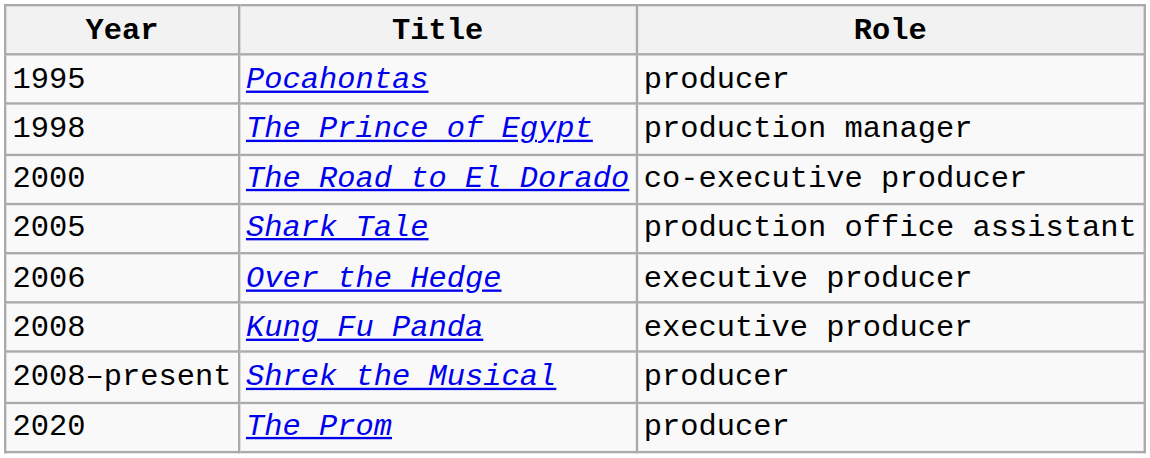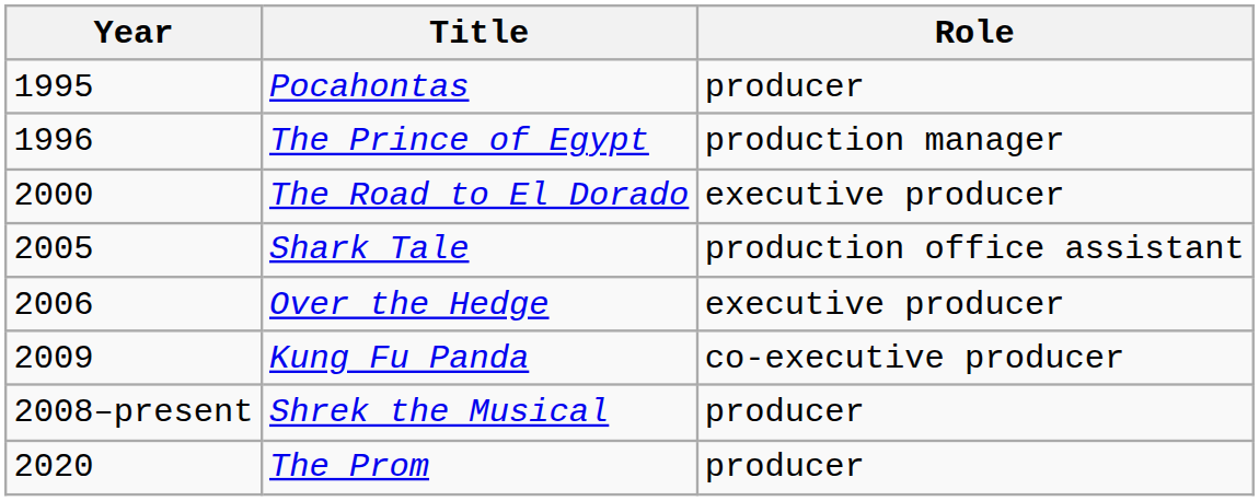The Prince of Egypt | Year: 1998 -> 1996
The Road to El Dorado | Role: co-executive producer -> executive producer
Kung Fu Panda | Year: 2008 -> 2009
Kung Fu Panda | Role: executive producer -> co-executive producer
